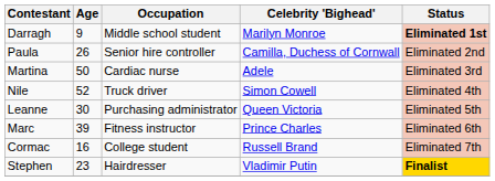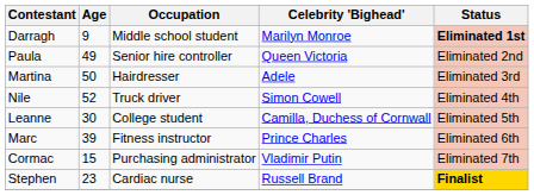Paula | Age: 26 -> 49
Paula | Celebrity 'Bighead': Camilla, Duchess of Cornwall -> Queen Victoria
Martina | Occupation: Cardiac nurse -> Hairdresser
Leanne | Occupation: Purchasing administrator -> College student
Leanne | Celebrity 'Bighead': Queen Victoria -> Camilla, Duchess of Cornwall
Cormac | Age: 16 -> 15
Cormac | Occupation: College student -> Purchasing administrator
Cormac | Celebrity 'Bighead': Russell Brand -> Vladimir Putin
Stephen | Occupation: Hairdresser -> Cardiac nurse
Stephen | Celebrity 'Bighead': Vladimir Putin -> Russell Brand
